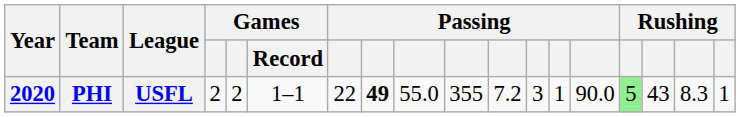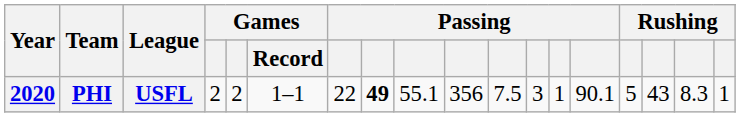PHI | column 9: 55.0 -> 55.1
PHI | column 10: 355 -> 356
PHI | column 11: 7.2 -> 7.5
PHI | column 14: 90.0 -> 90.1
PHI | column 15: lightgreen background -> no background
